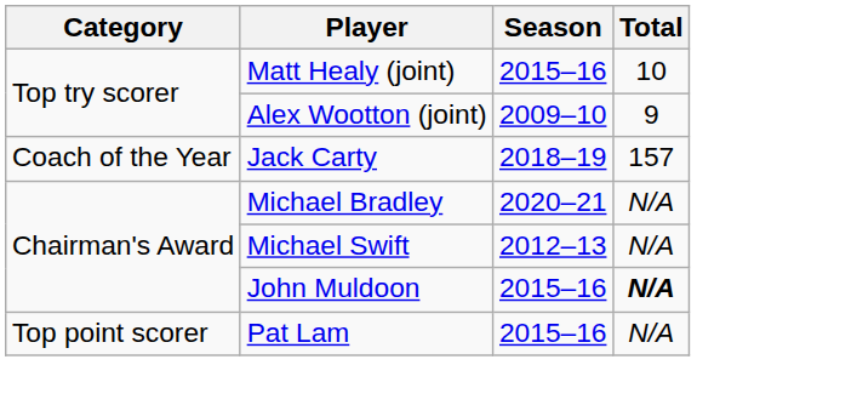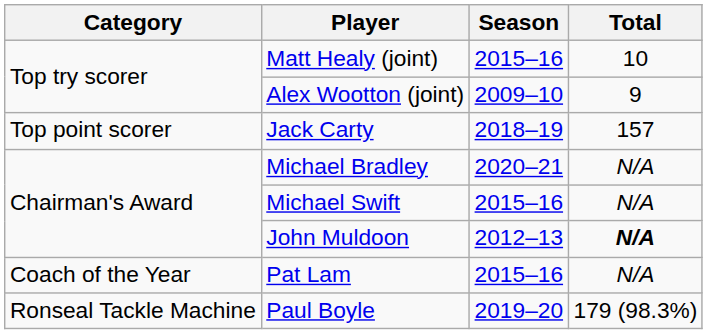Jack Carty | Category: Coach of the Year -> Top point scorer
Michael Swift | Season: 2012–13 -> 2015–16
John Muldoon | Season: 2015–16 -> 2012–13
Pat Lam | Category: Top point scorer -> Coach of the Year
+ row: Ronseal Tackle Machine | Paul Boyle | 2019–20 | 179 (98.3%)
